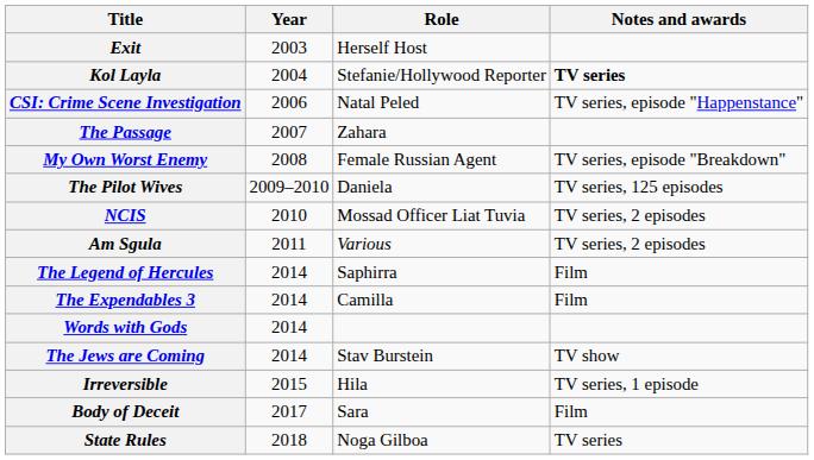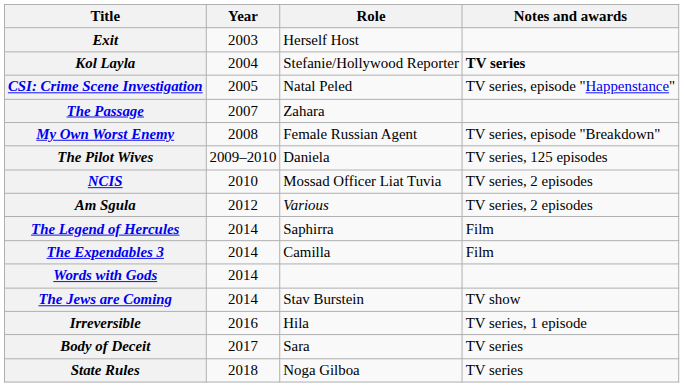CSI: Crime Scene Investigation | Year: 2006 -> 2005
Am Sgula | Year: 2011 -> 2012
Irreversible | Year: 2015 -> 2016
Body of Deceit | Notes and awards: Film -> TV series
